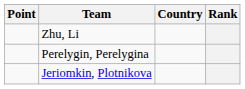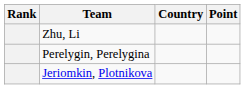columns swapped: Rank <-> Point
